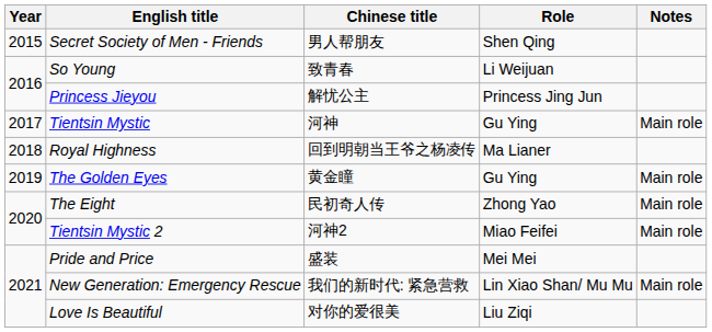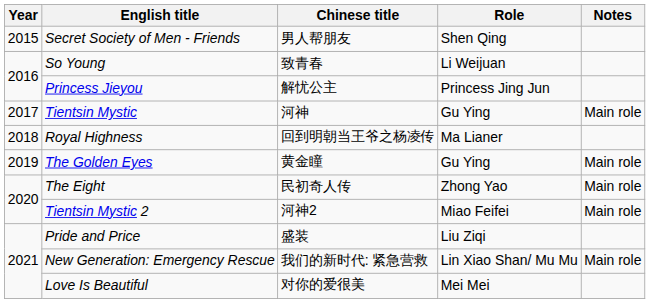Pride and Price | Role: Mei Mei -> Liu Ziqi
Love Is Beautiful | Role: Liu Ziqi -> Mei Mei
